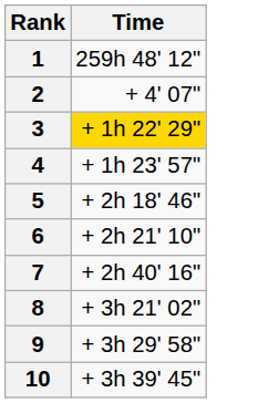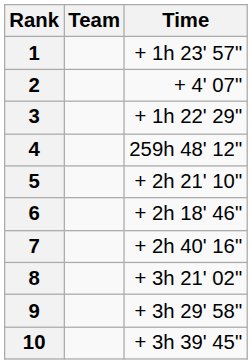+ column: Team
1 | Time: 259h 48' 12" -> + 1h 23' 57"
3 | Time: gold background -> no background
4 | Time: + 1h 23' 57" -> 259h 48' 12"
5 | Time: + 2h 18' 46" -> + 2h 21' 10"
6 | Time: + 2h 21' 10" -> + 2h 18' 46"
